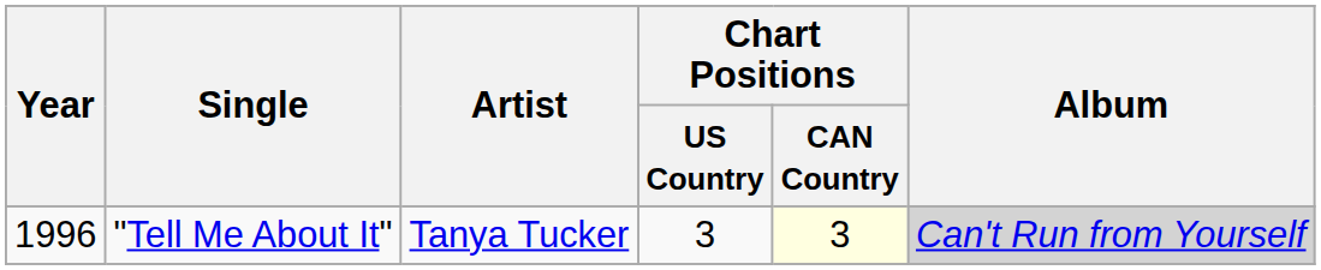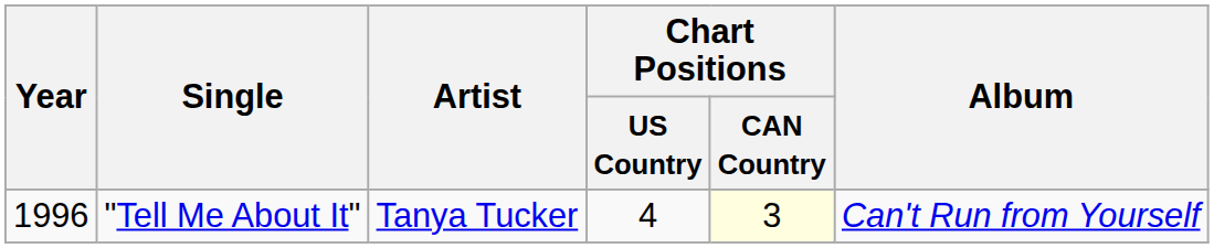"Tell Me About It" | Chart Positions / US Country: 3 -> 4
"Tell Me About It" | Album: lightgrey background -> no background
